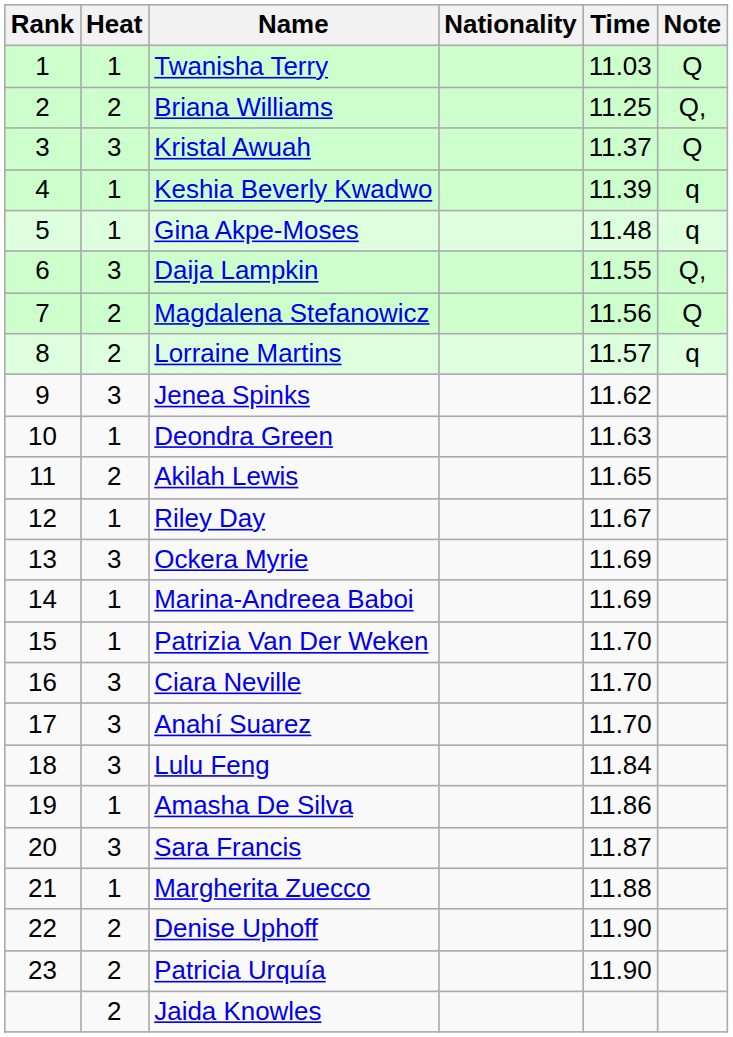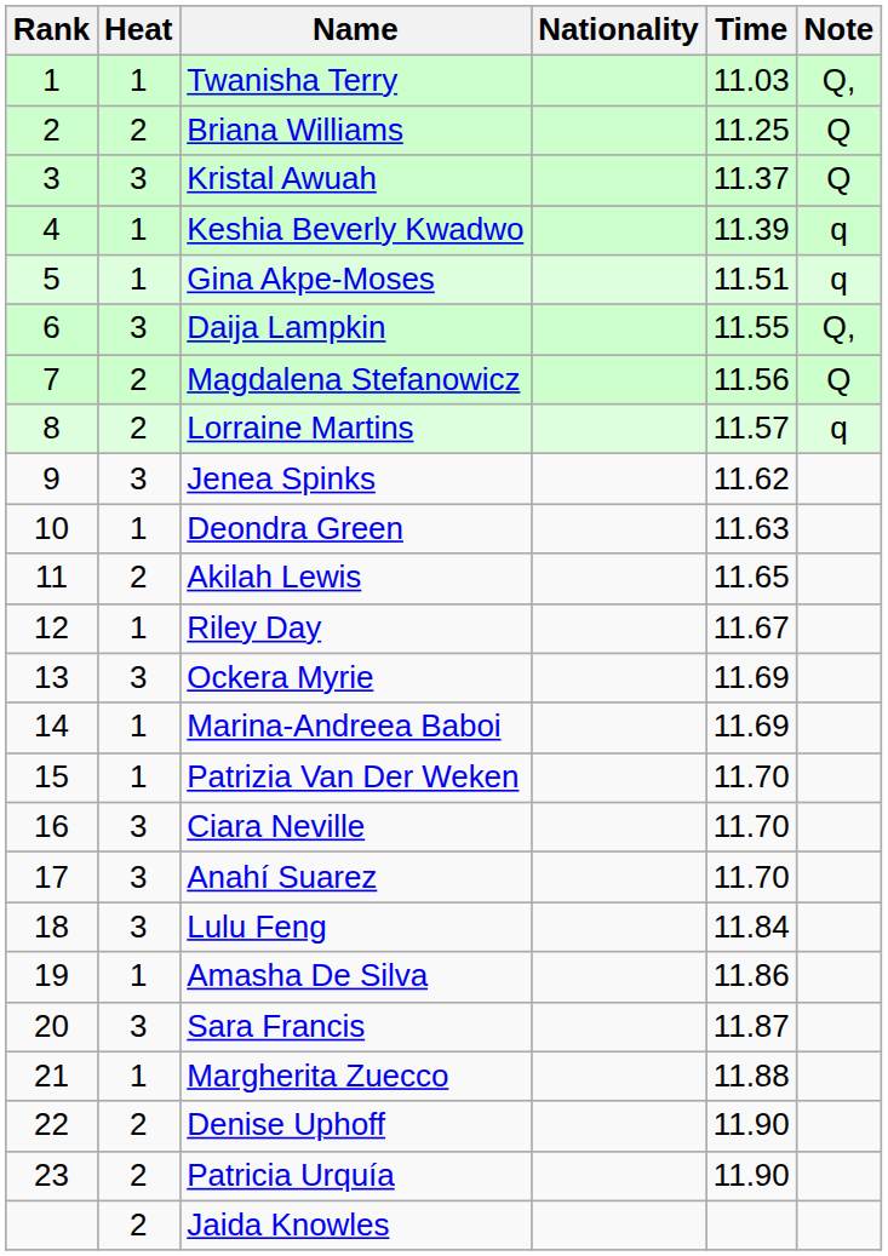Twanisha Terry | Note: Q -> Q,
Briana Williams | Note: Q, -> Q
Gina Akpe-Moses | Time: 11.48 -> 11.51
